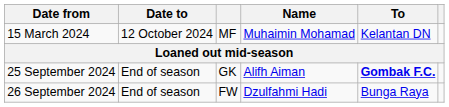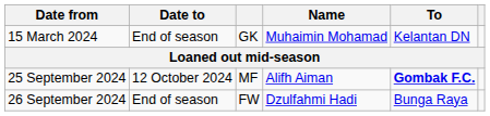15 March 2024 | Date to: 12 October 2024 -> End of season
15 March 2024 | column 3: MF -> GK
25 September 2024 | Date to: End of season -> 12 October 2024
25 September 2024 | column 3: GK -> MF
